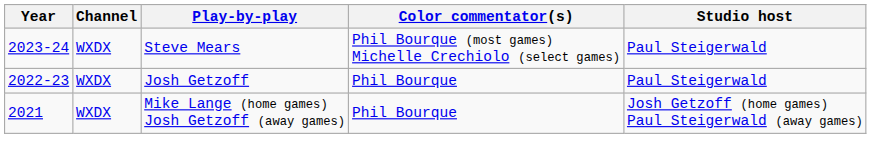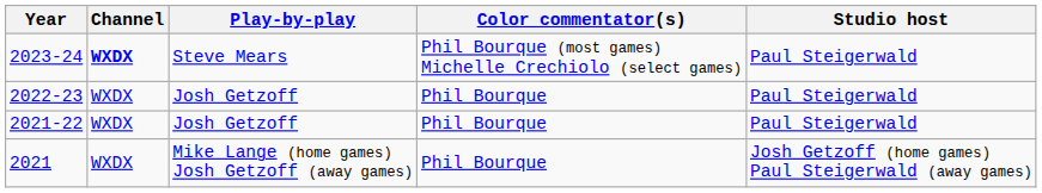2023-24 | Channel: normal -> bold
+ row: 2021-22 | WXDX | Josh Getzoff | Phil Bourque | Paul Steigerwald
